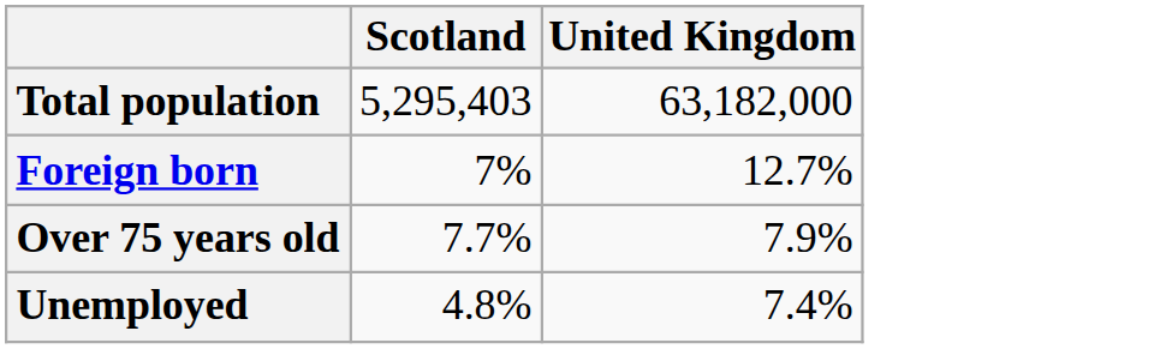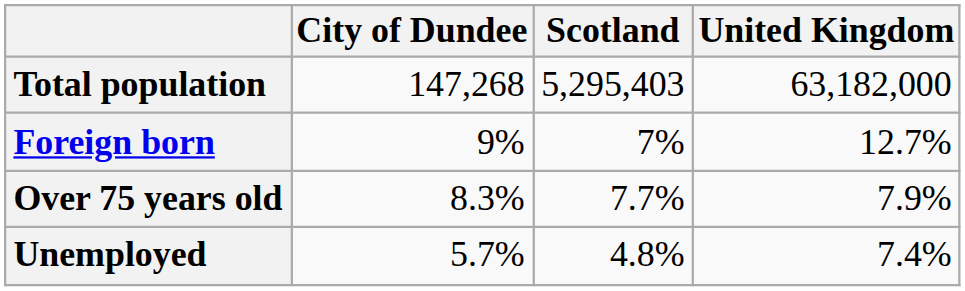+ column: City of Dundee | 147,268 | 9% | 8.3% | 5.7%
